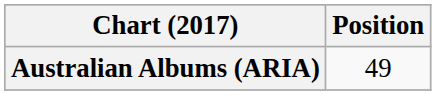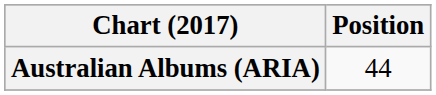Australian Albums (ARIA) | Position: 49 -> 44
